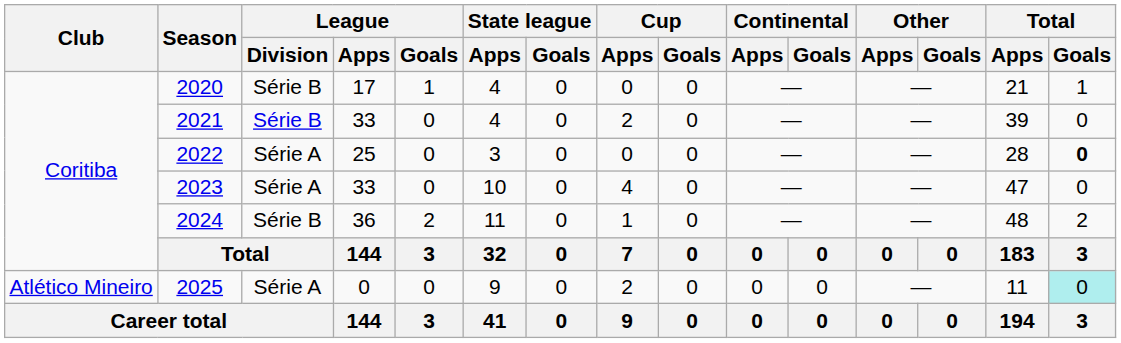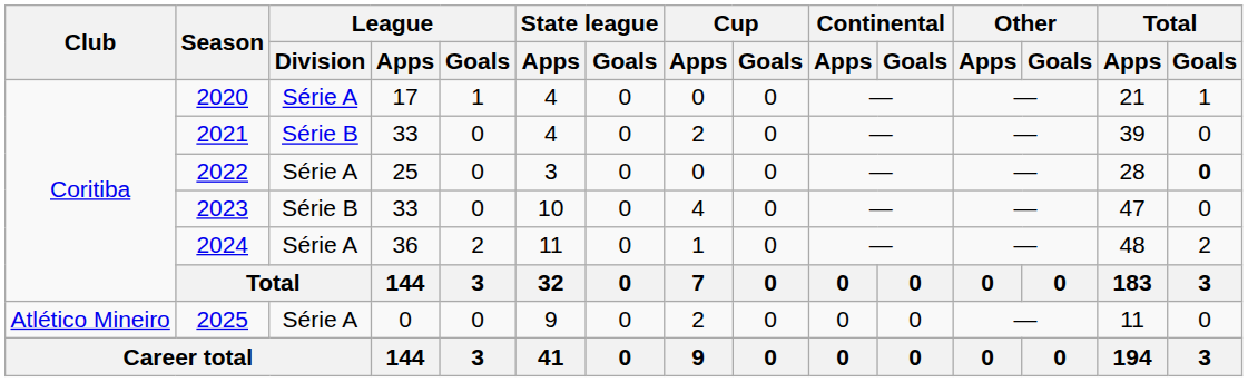2020 | League / Division: Série B -> Série A
2023 | League / Division: Série A -> Série B
2024 | League / Division: Série B -> Série A
2025 | Total / Goals: paleturquoise background -> no background
